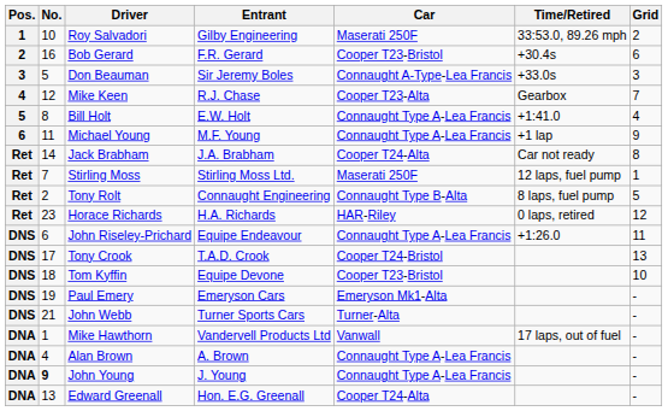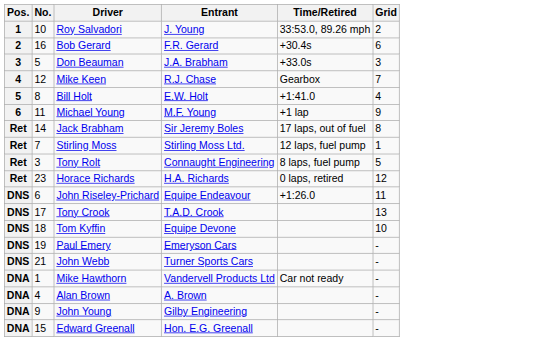- column: Car | Maserati 250F | Cooper T23-Bristol | Connaught A-Type-Lea Francis | Cooper T23-Alta | Connaught Type A-Lea Francis | Connaught Type A-Lea Francis | Cooper T24-Alta | Maserati 250F | Connaught Type B-Alta | HAR-Riley | Connaught Type A-Lea Francis | Cooper T24-Bristol | Cooper T23-Bristol | Emeryson Mk1-Alta | Turner-Alta | Vanwall | Connaught Type A-Lea Francis | Connaught Type A-Lea Francis | Cooper T24-Alta
Roy Salvadori | Entrant: Gilby Engineering -> J. Young
Don Beauman | Entrant: Sir Jeremy Boles -> J.A. Brabham
Jack Brabham | Entrant: J.A. Brabham -> Sir Jeremy Boles
Jack Brabham | Time/Retired: Car not ready -> 17 laps, out of fuel
Tony Rolt | No.: 2 -> 3
Mike Hawthorn | Time/Retired: 17 laps, out of fuel -> Car not ready
John Young | No.: bold -> normal
John Young | Entrant: J. Young -> Gilby Engineering
Edward Greenall | No.: 13 -> 15
